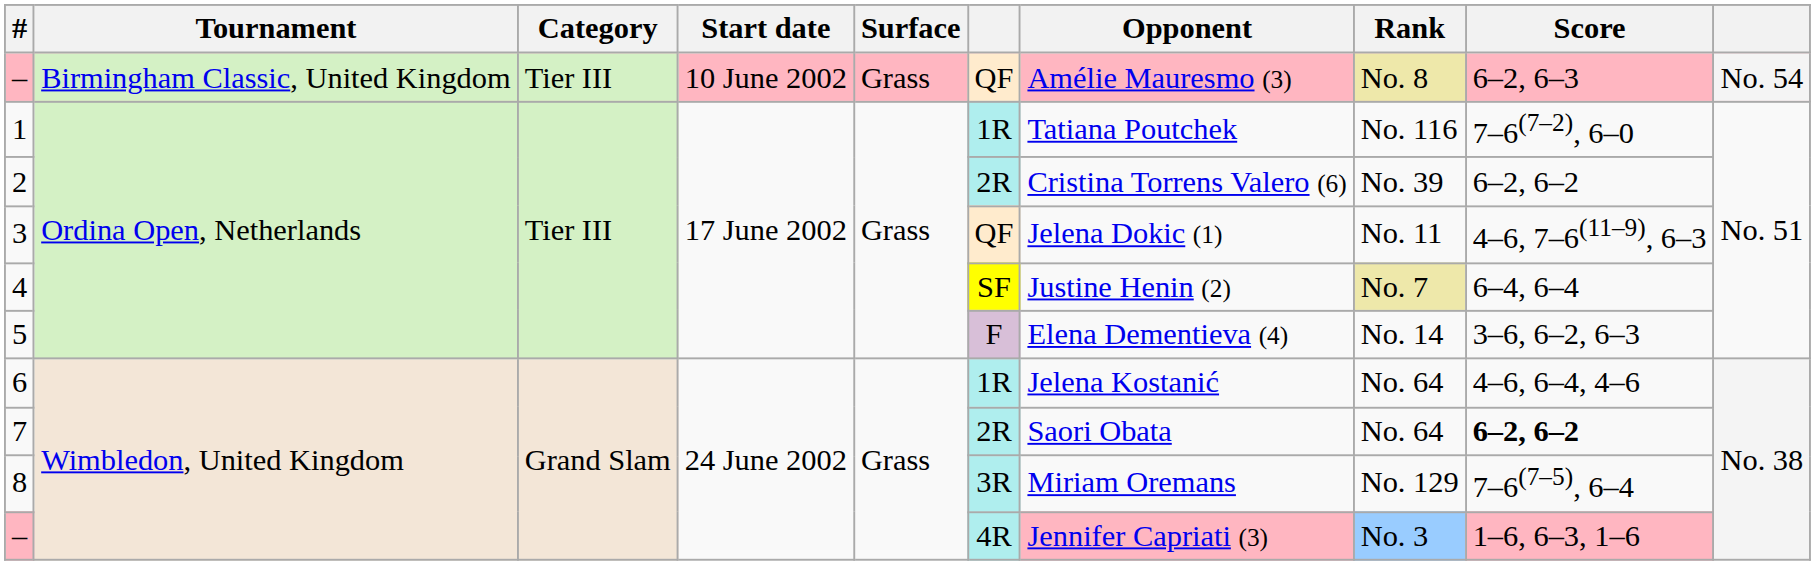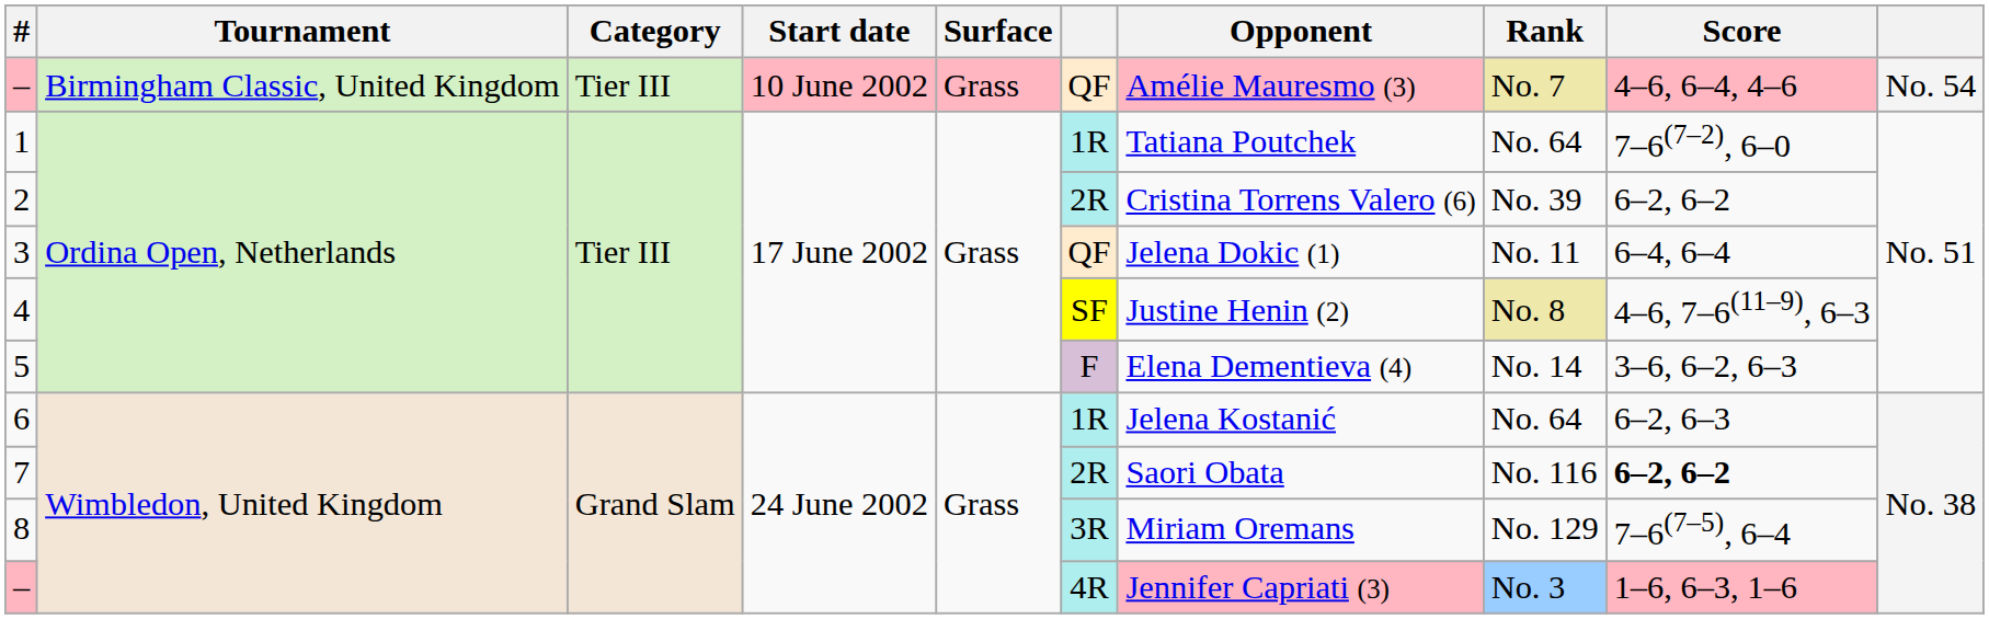– / Birmingham Classic, United Kingdom | Rank: No. 8 -> No. 7
– / Birmingham Classic, United Kingdom | Score: 6–2, 6–3 -> 4–6, 6–4, 4–6
1 | Rank: No. 116 -> No. 64
3 | Score: 4–6, 7–6(11–9), 6–3 -> 6–4, 6–4
4 | Rank: No. 7 -> No. 8
4 | Score: 6–4, 6–4 -> 4–6, 7–6(11–9), 6–3
6 | Score: 4–6, 6–4, 4–6 -> 6–2, 6–3
7 | Rank: No. 64 -> No. 116
